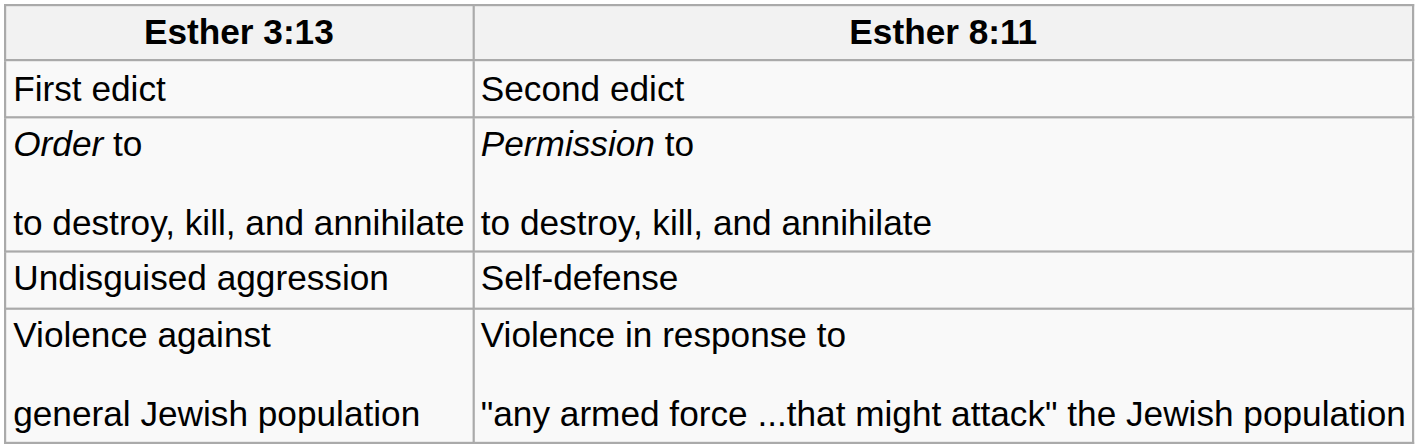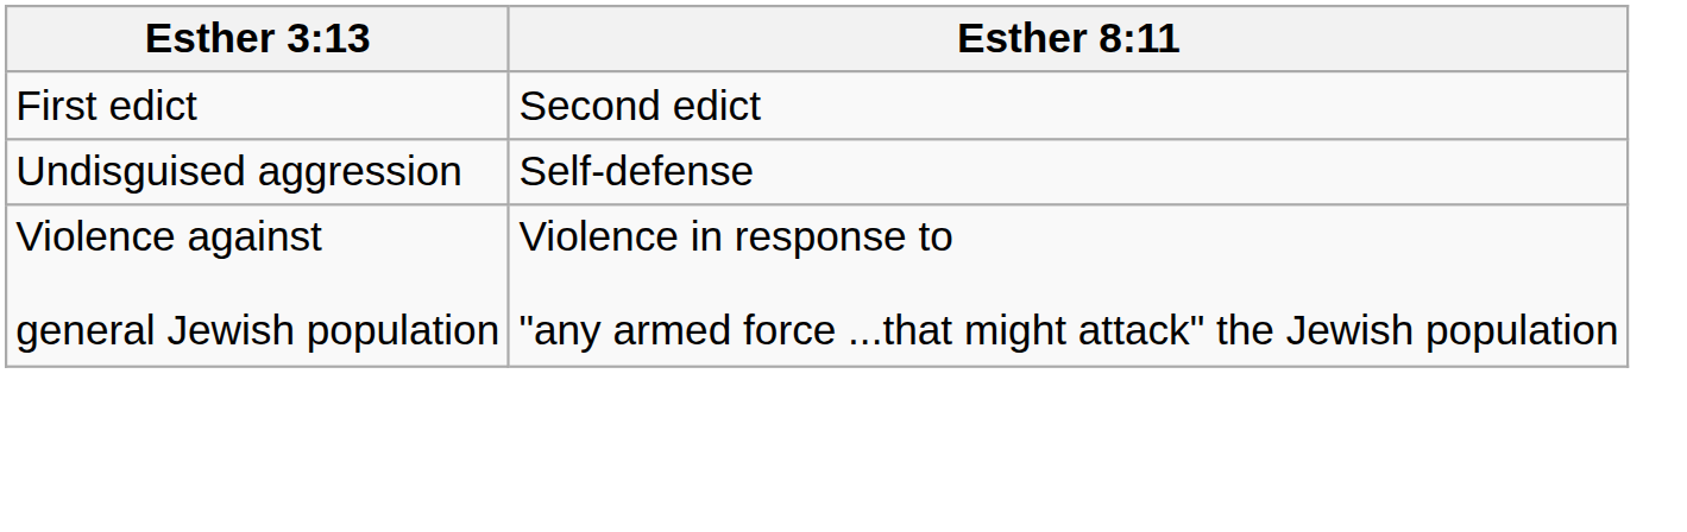- row: Order to to destroy, kill, and annihilate | Permission to to destroy, kill, and annihilate
